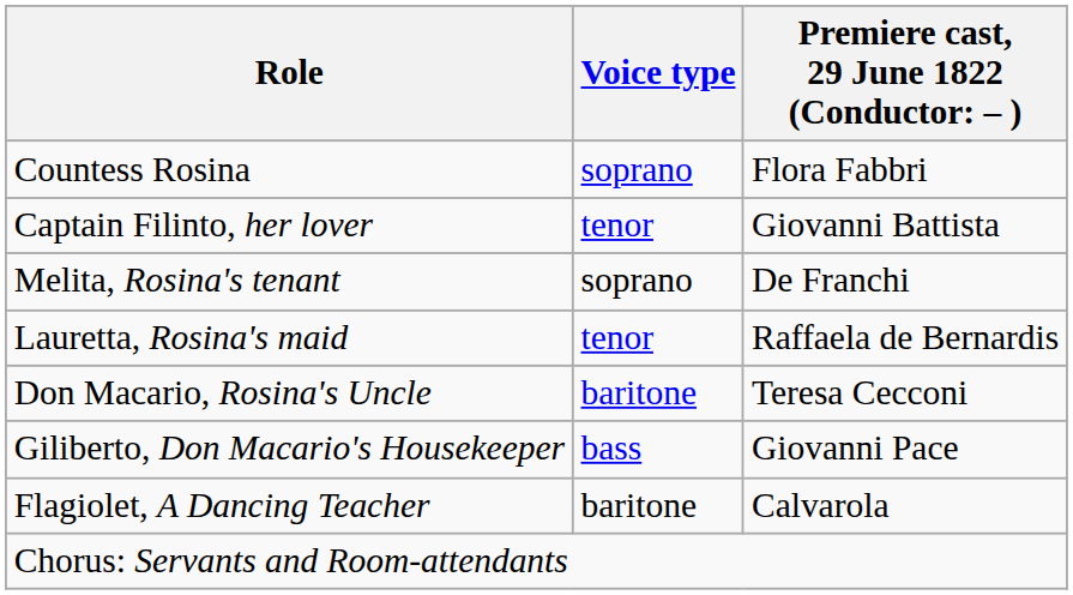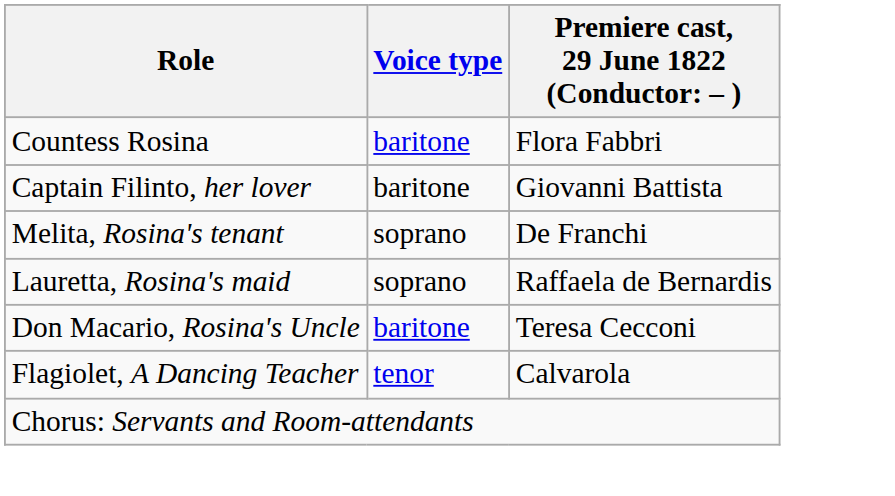Countess Rosina | Voice type: soprano -> baritone
Captain Filinto, her lover | Voice type: tenor -> baritone
Lauretta, Rosina's maid | Voice type: tenor -> soprano
- row: Giliberto, Don Macario's Housekeeper | bass | Giovanni Pace
Flagiolet, A Dancing Teacher | Voice type: baritone -> tenor
